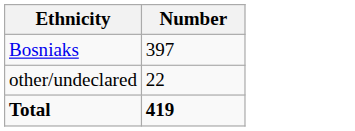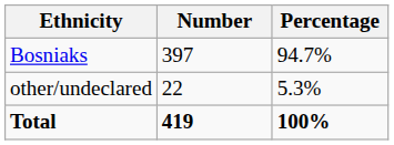+ column: Percentage | 94.7% | 5.3% | 100%
